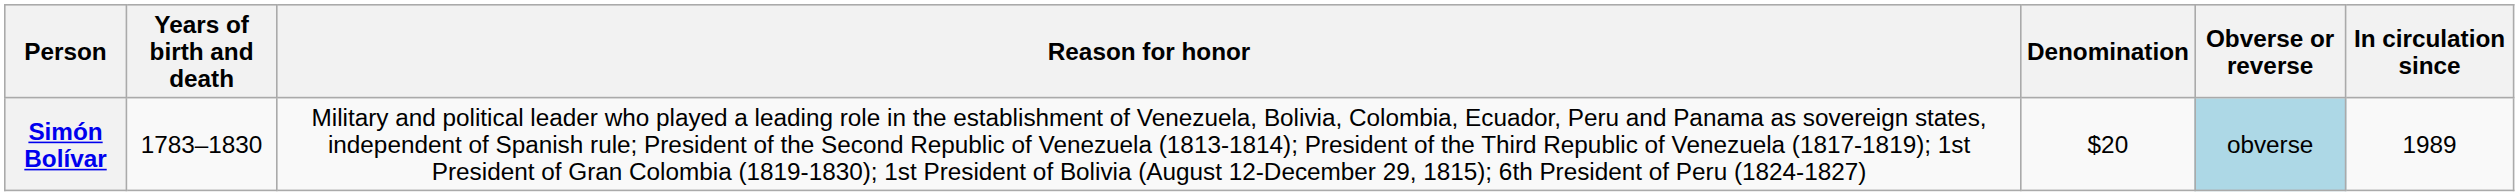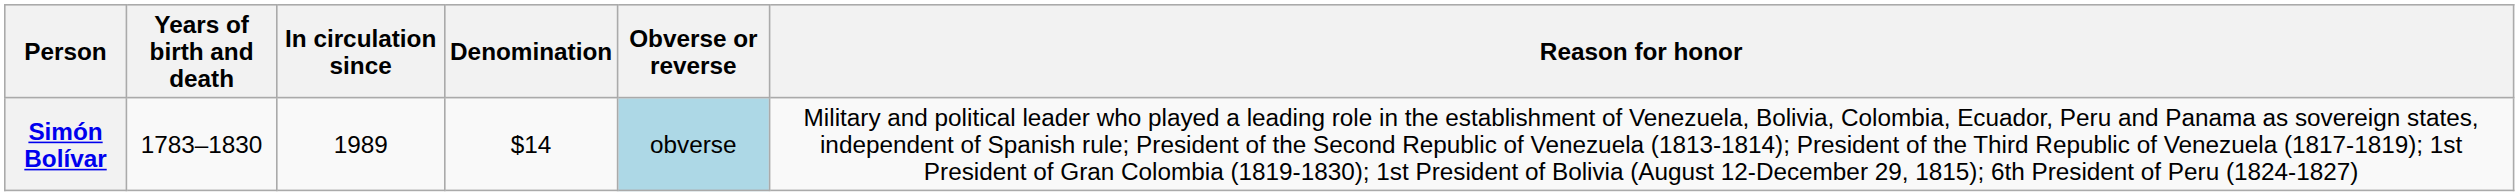columns swapped: Reason for honor <-> In circulation since
Simón Bolívar | Denomination: $20 -> $14
